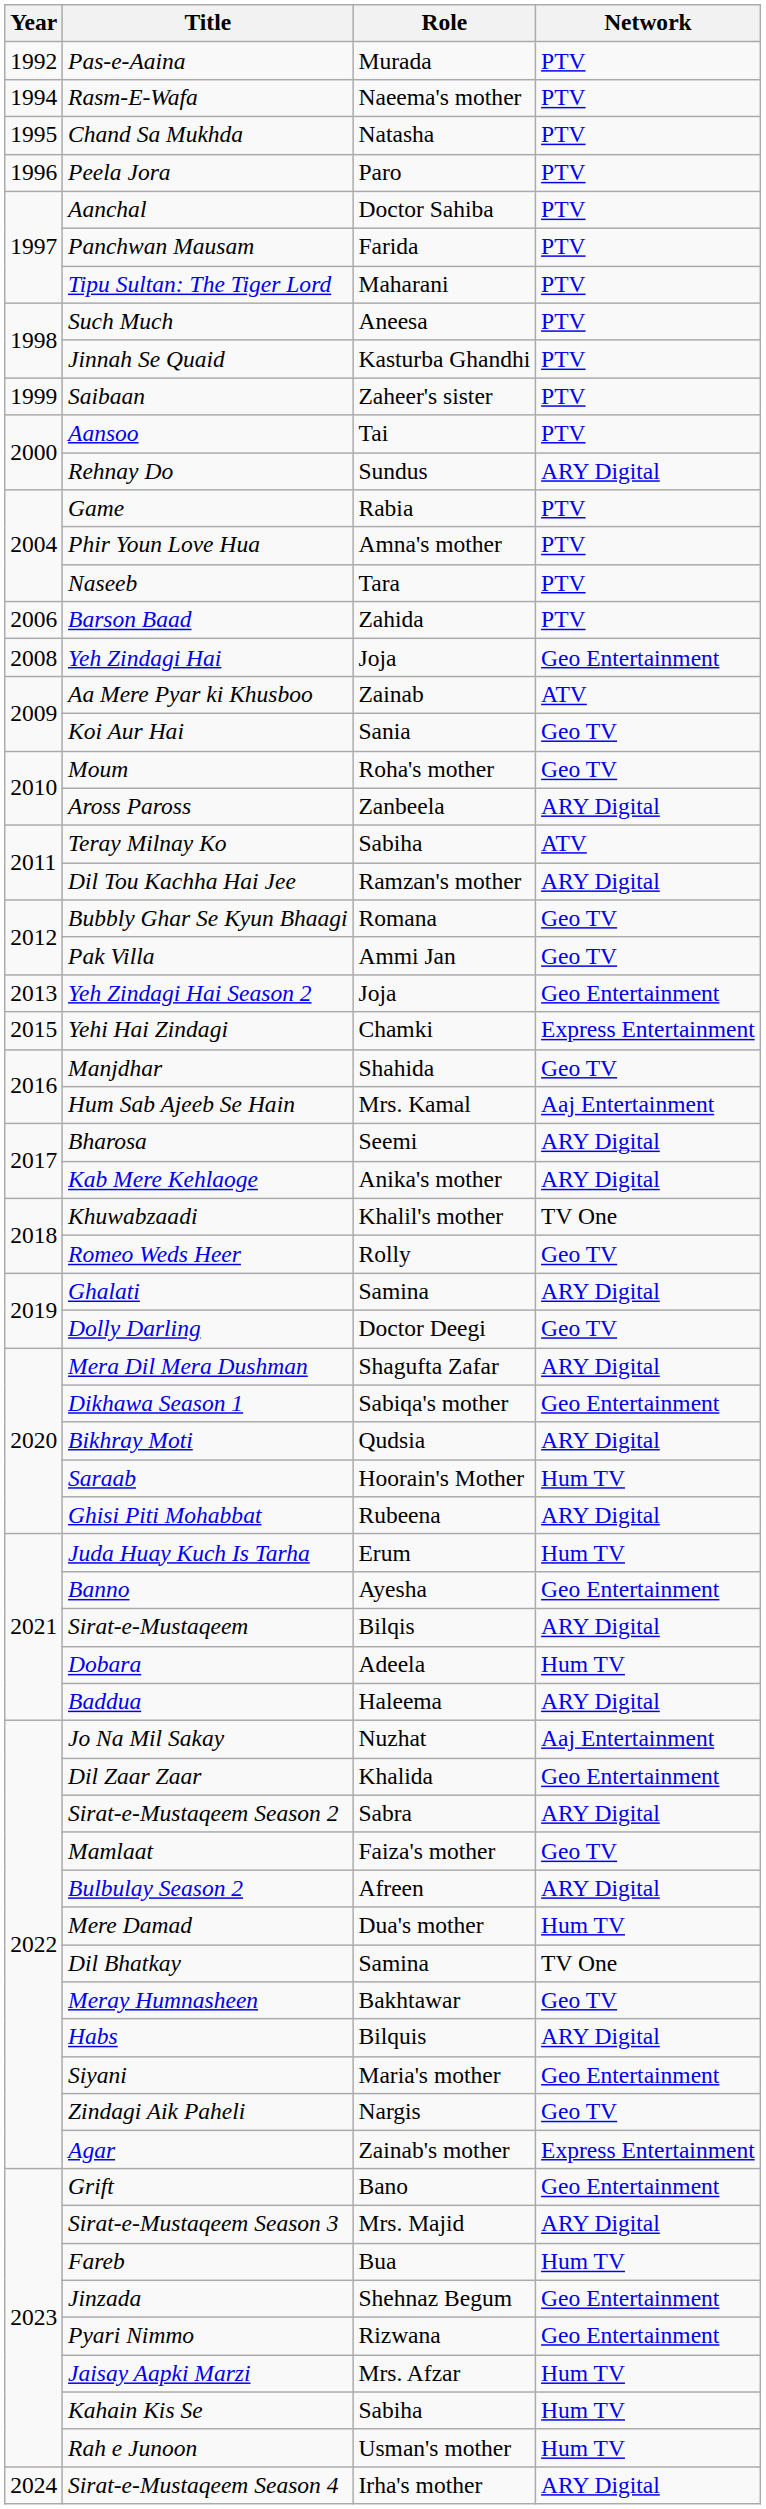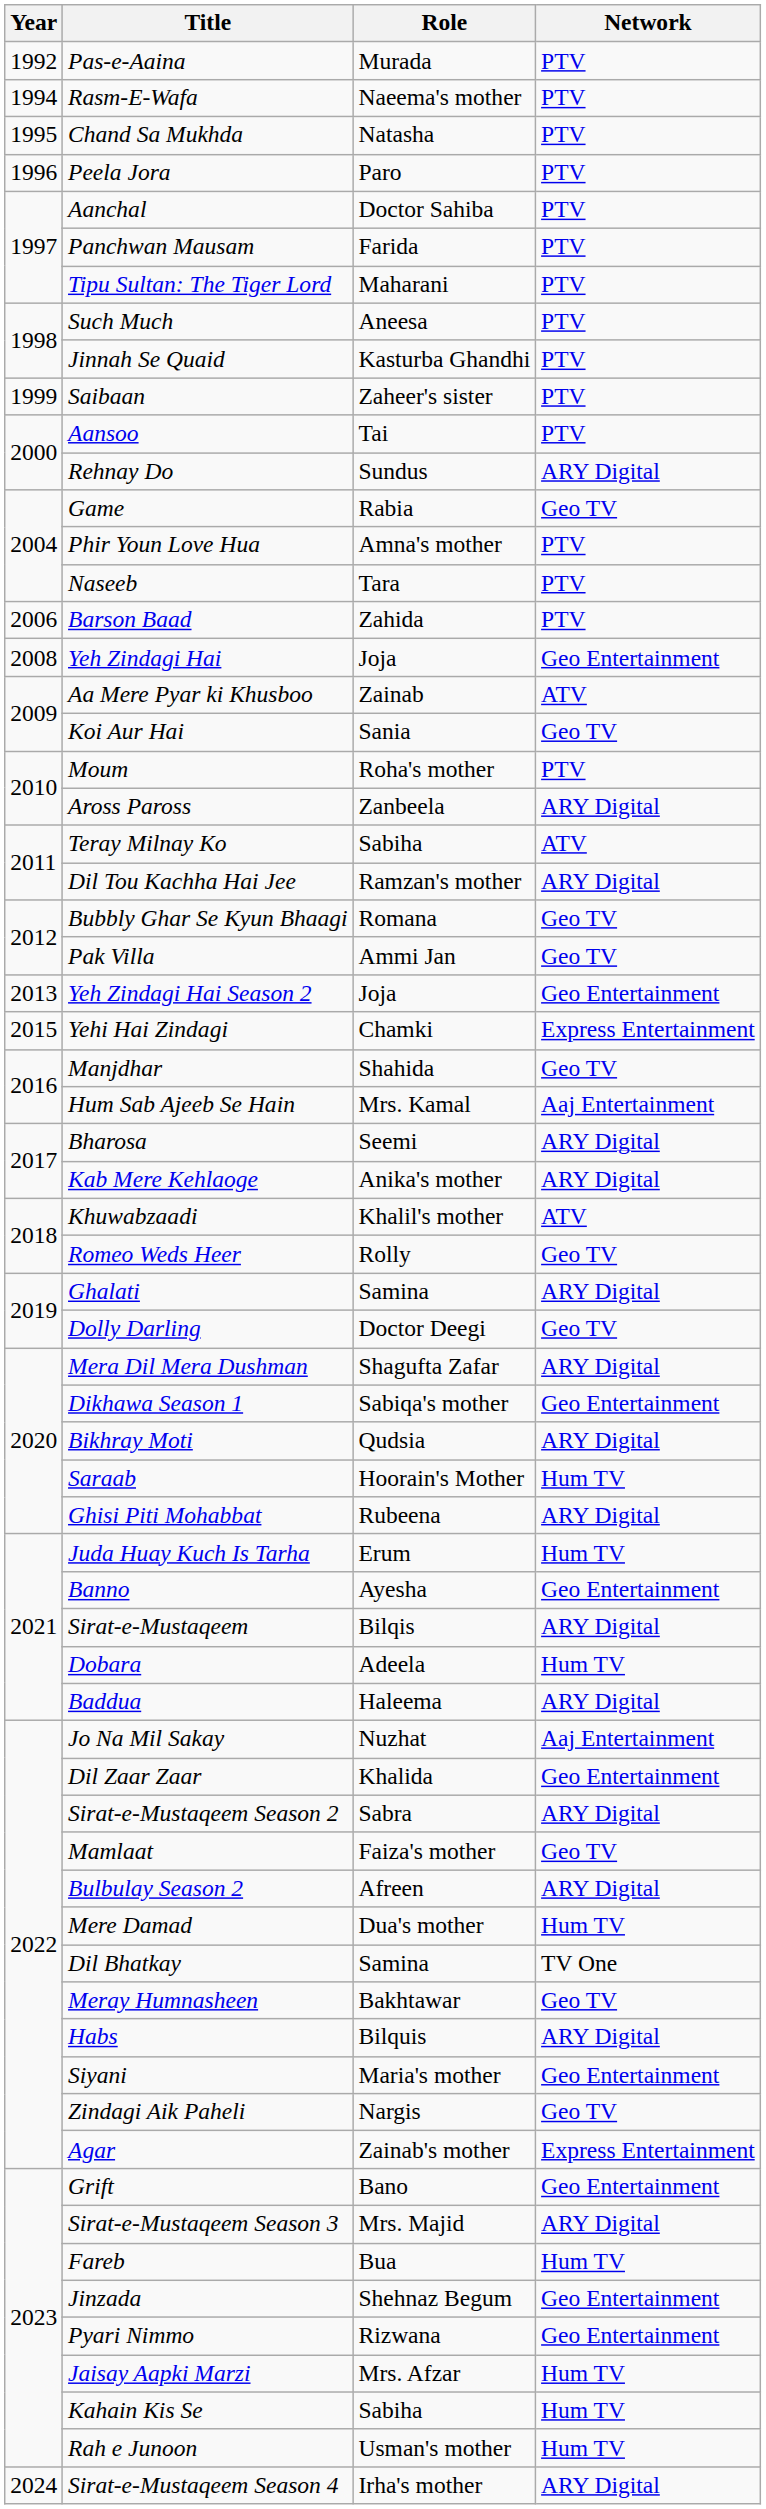Game | Network: PTV -> Geo TV
Moum | Network: Geo TV -> PTV
Khuwabzaadi | Network: TV One -> ATV
